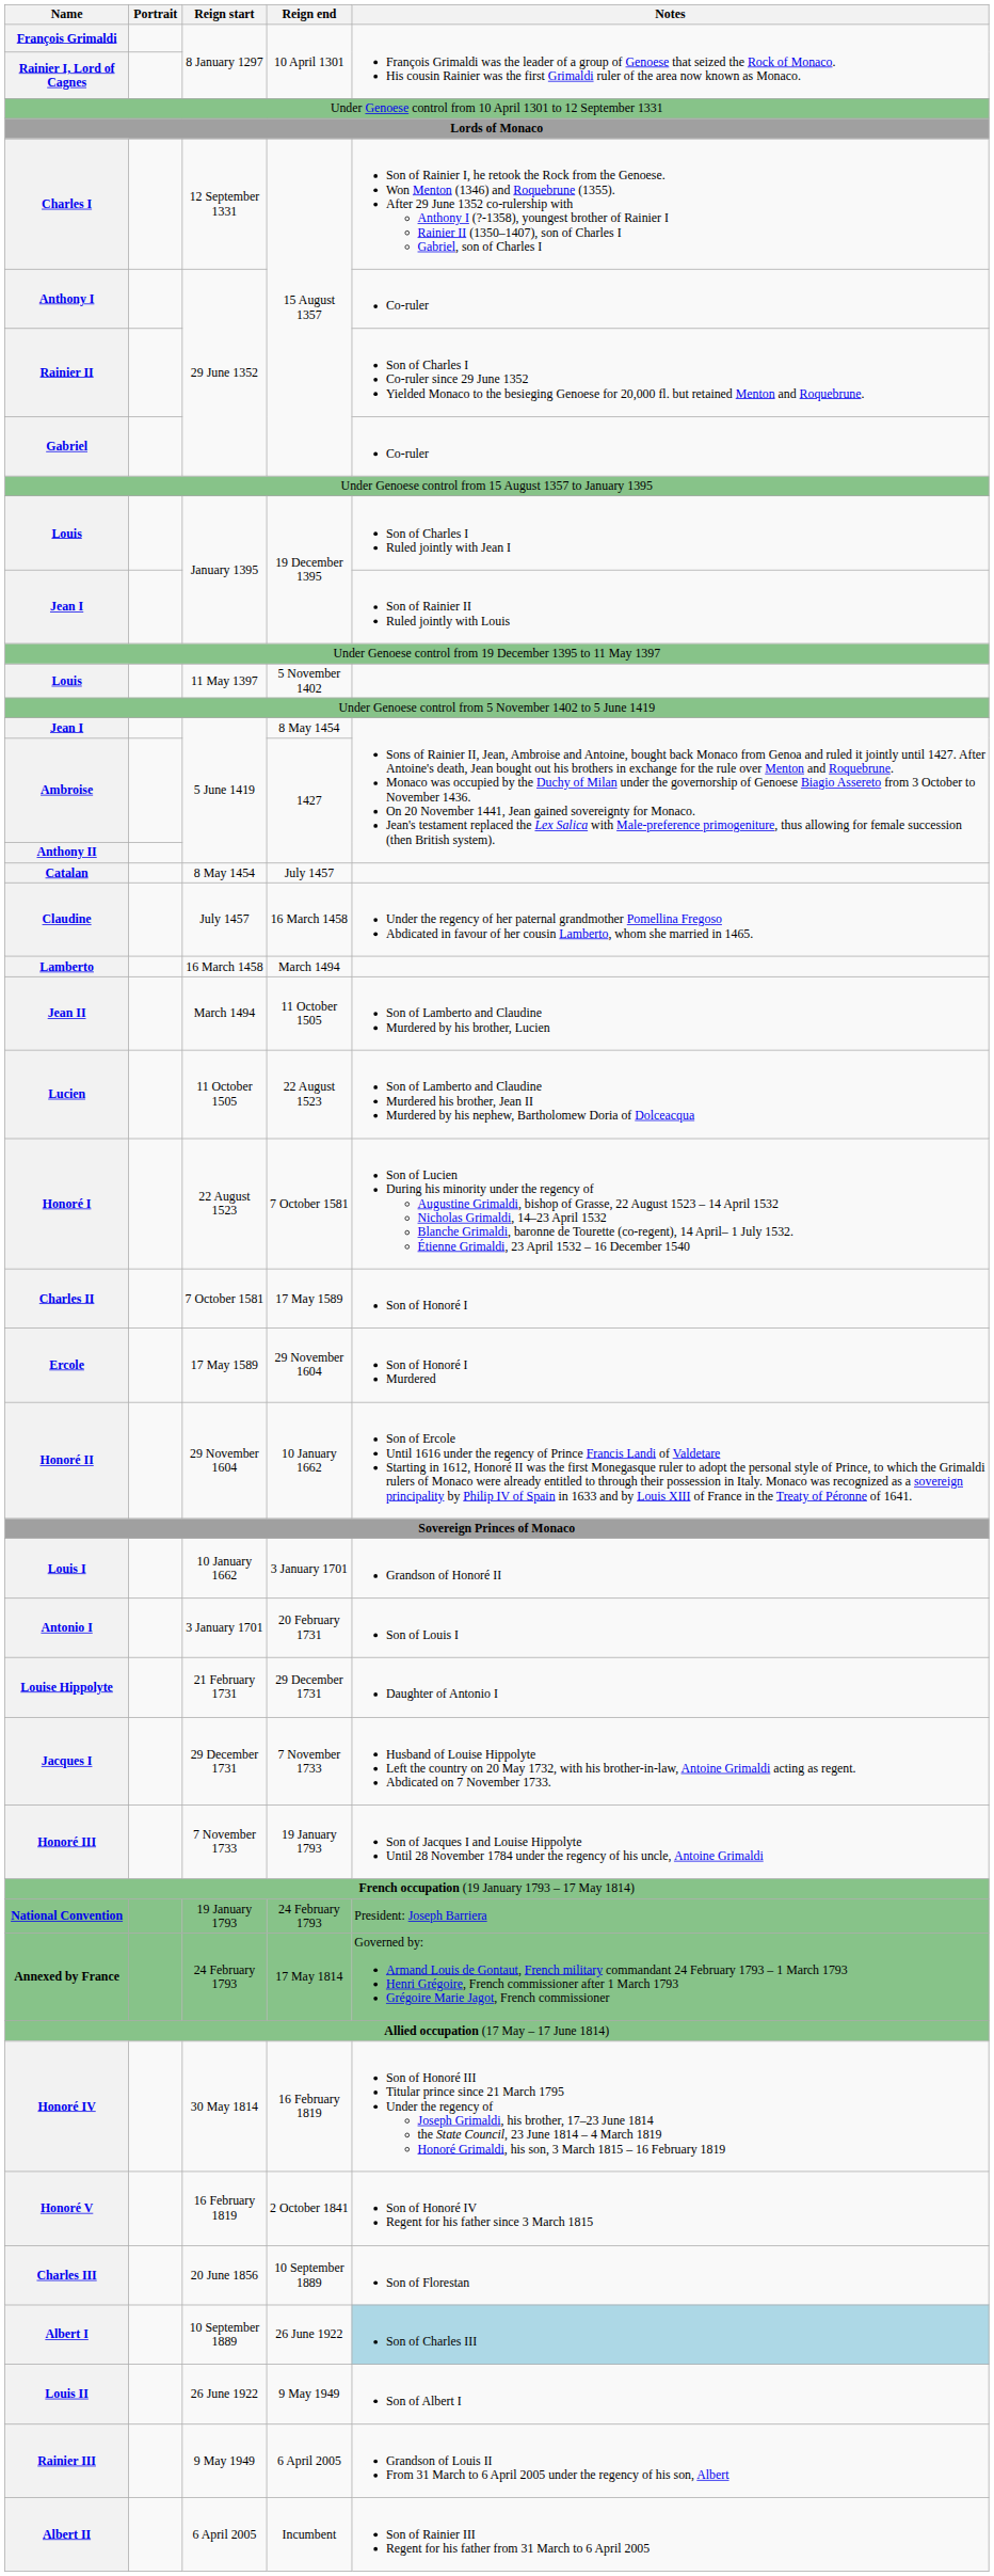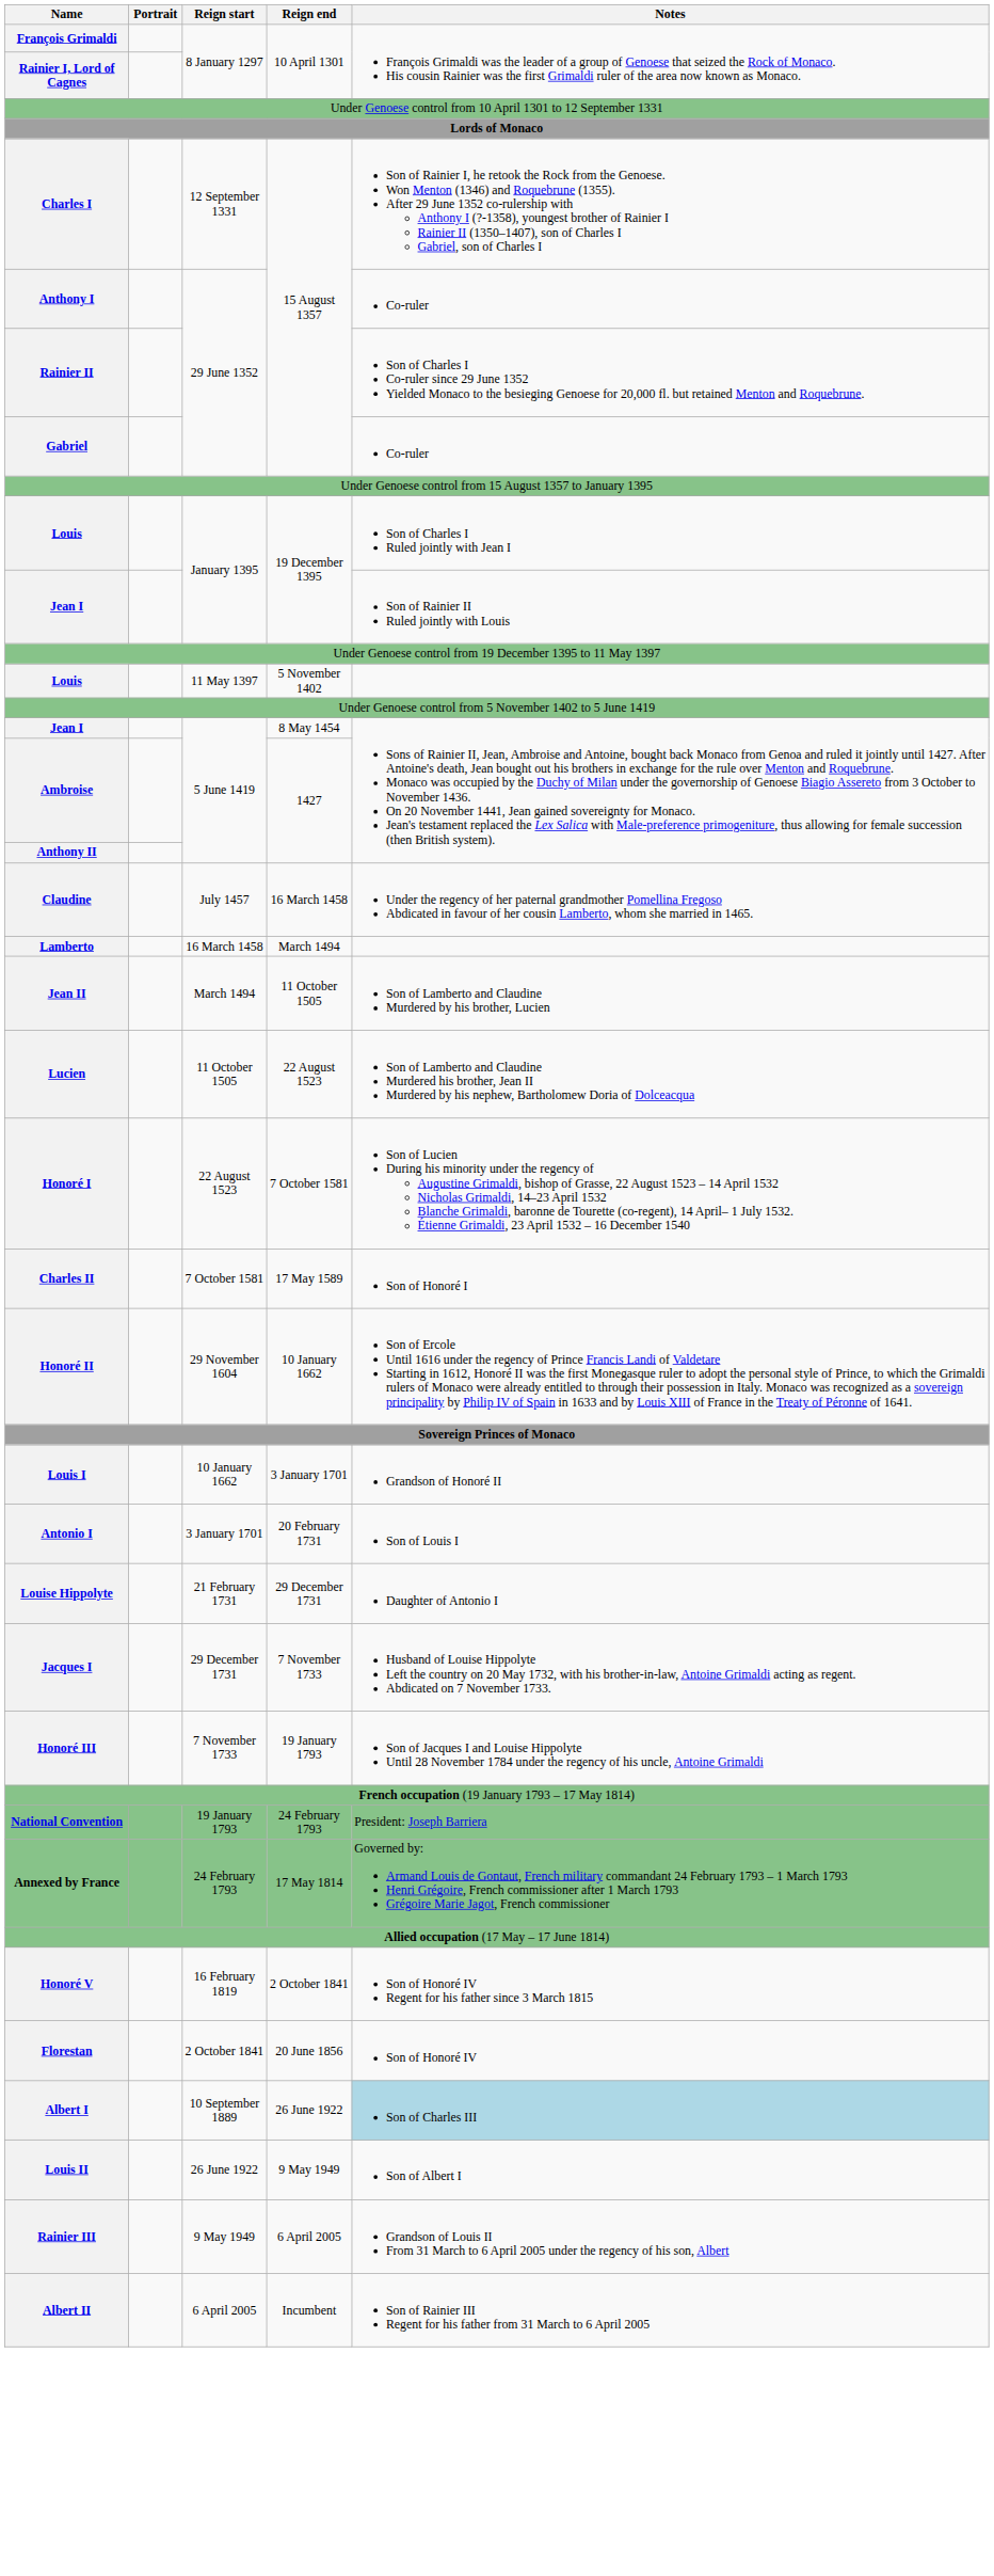- row: Catalan | 8 May 1454 | July 1457
- row: Ercole | 17 May 1589 | 29 November 1604 | Son of Honoré I Murdered
- row: Honoré IV | 30 May 1814 | 16 February 1819 | Son of Honoré III Titular prince since 21 March 1795 Under the regency of Joseph Grimaldi, his brother, 17–23 June 1814 the State Council, 23 June 1814 – 4 March 1819 Honoré Grimaldi, his son, 3 March 1815 – 16 February 1819
+ row: Florestan | 2 October 1841 | 20 June 1856 | Son of Honoré IV
- row: Charles III | 20 June 1856 | 10 September 1889 | Son of Florestan
